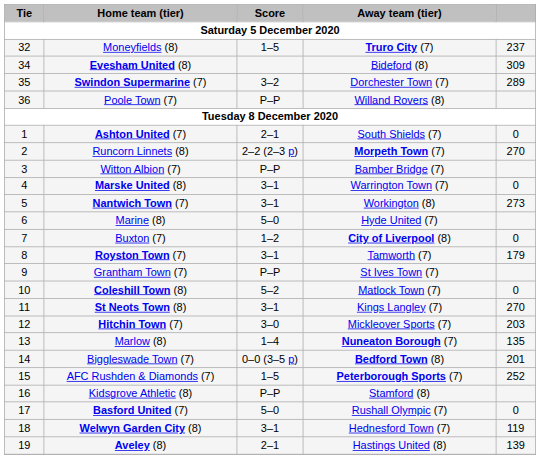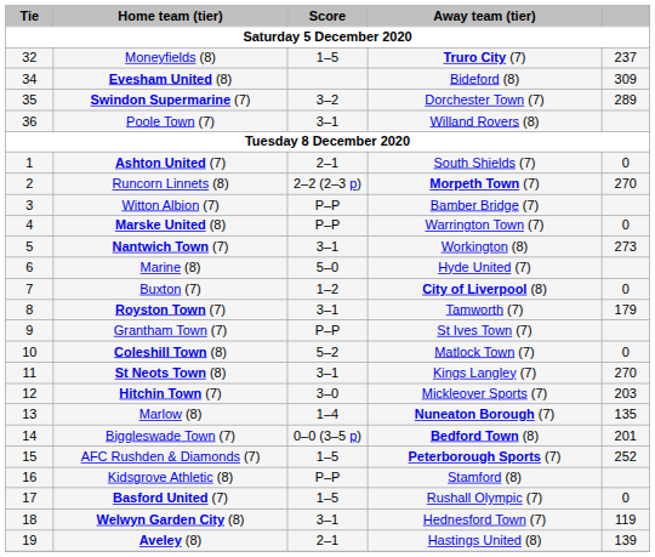Poole Town (7) | Score: P–P -> 3–1
Marske United (8) | Score: 3–1 -> P–P
Basford United (7) | Score: 5–0 -> 1–5
